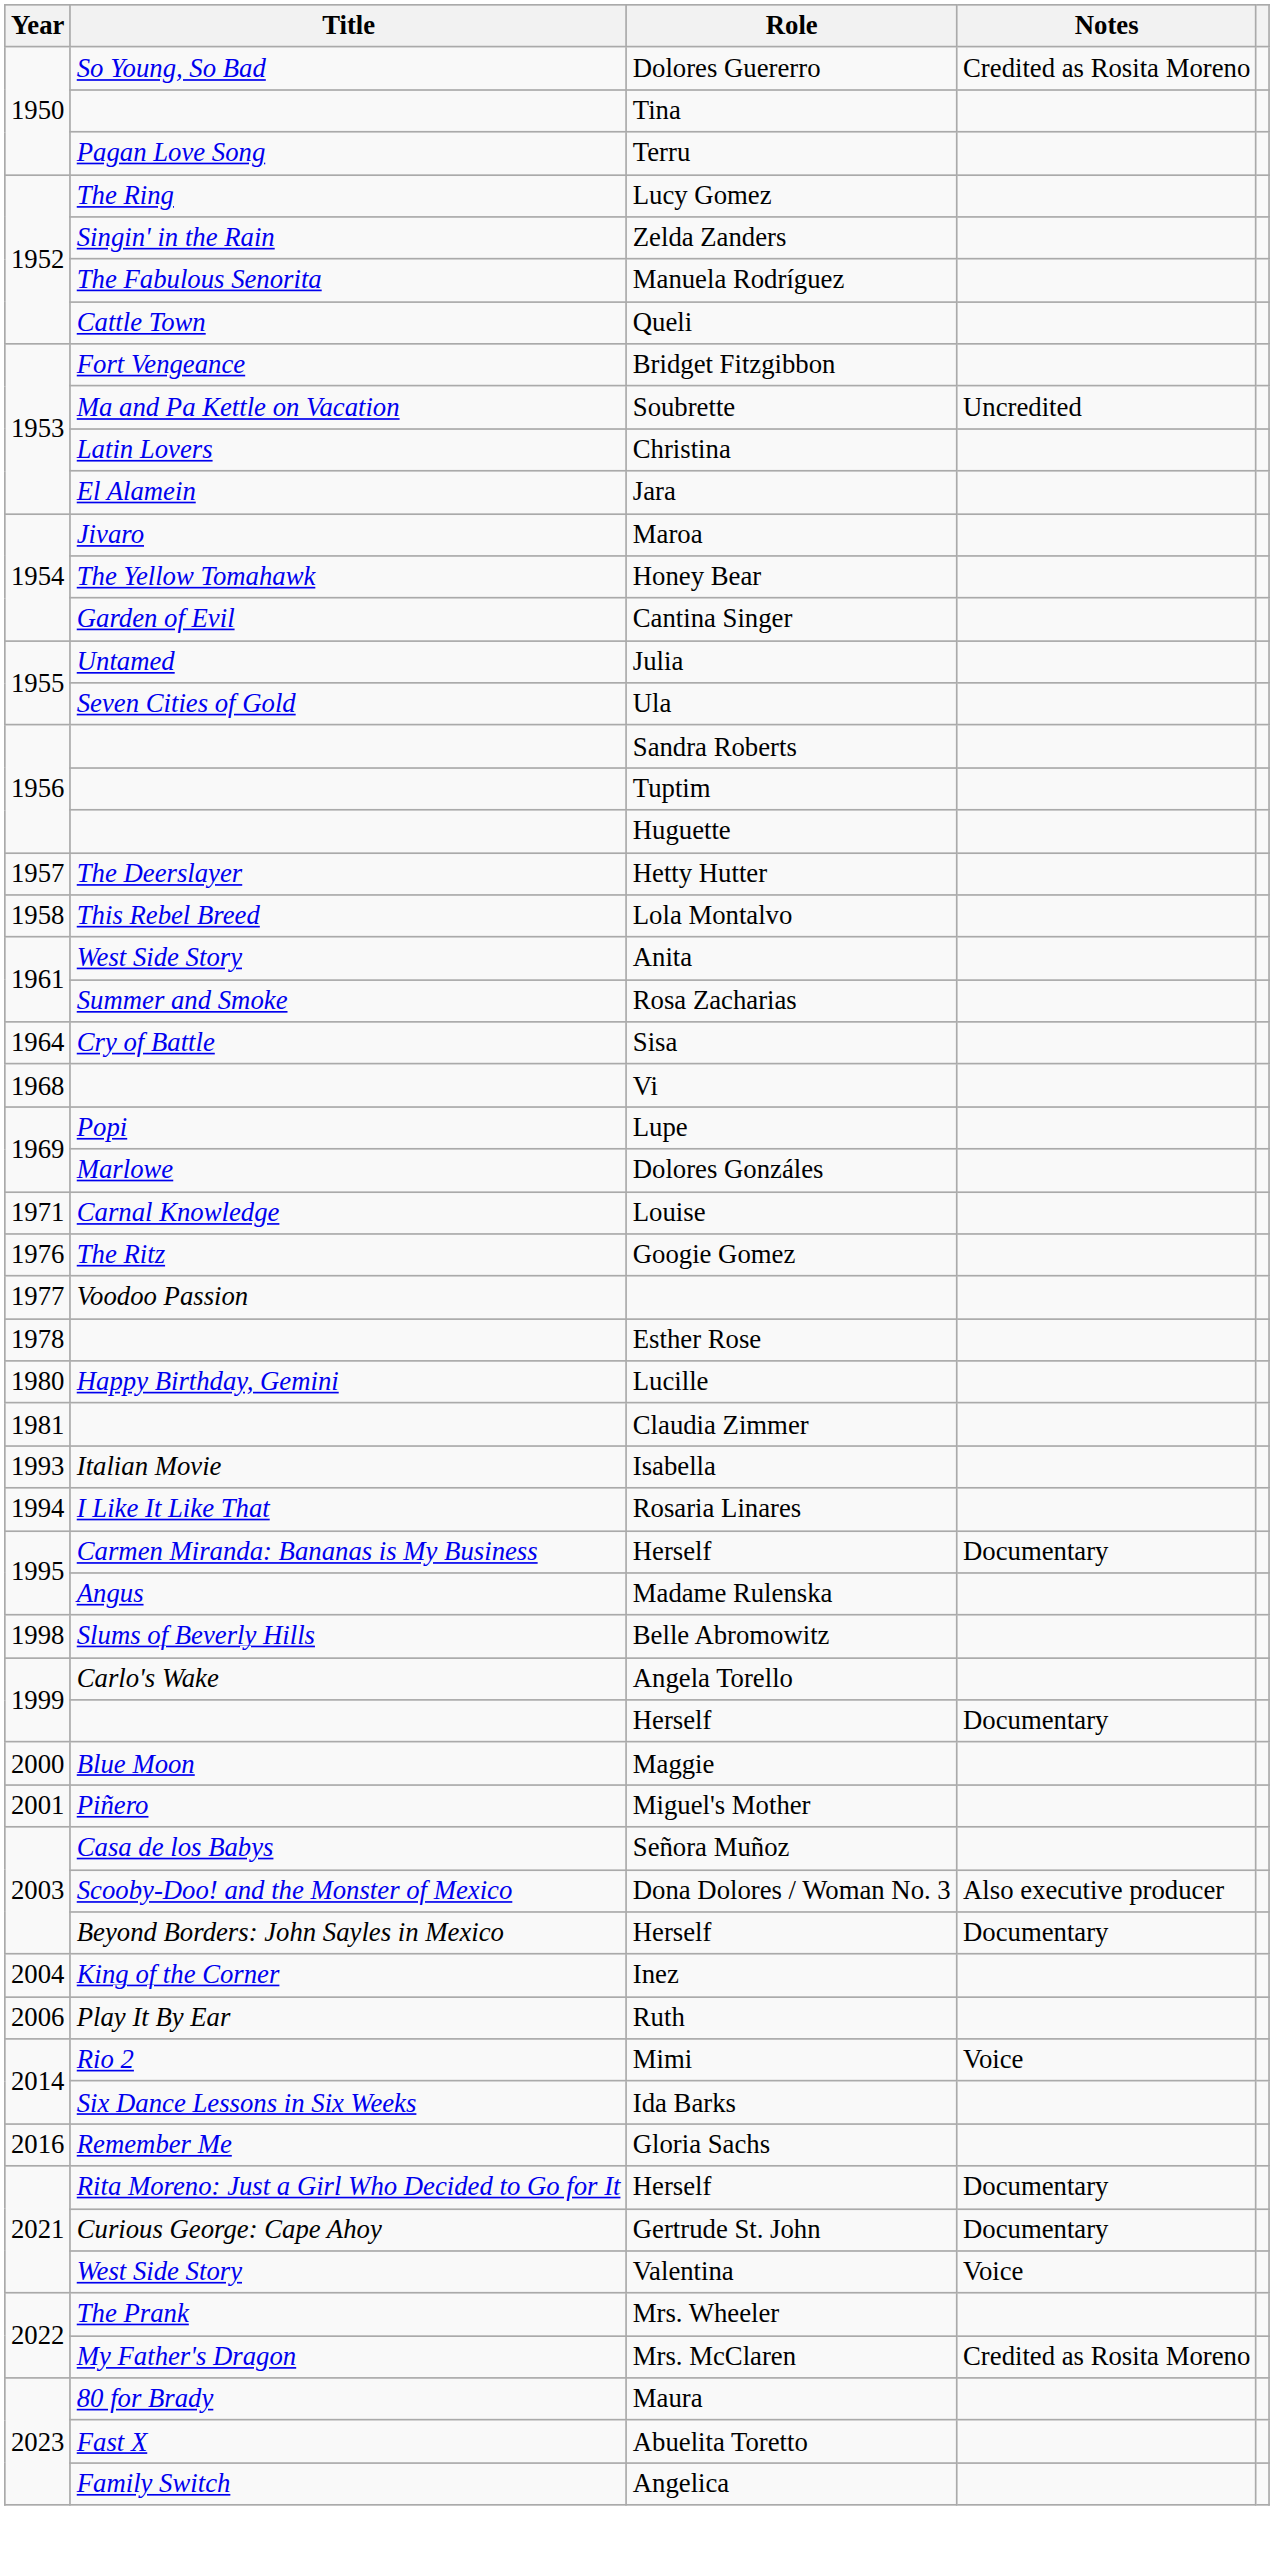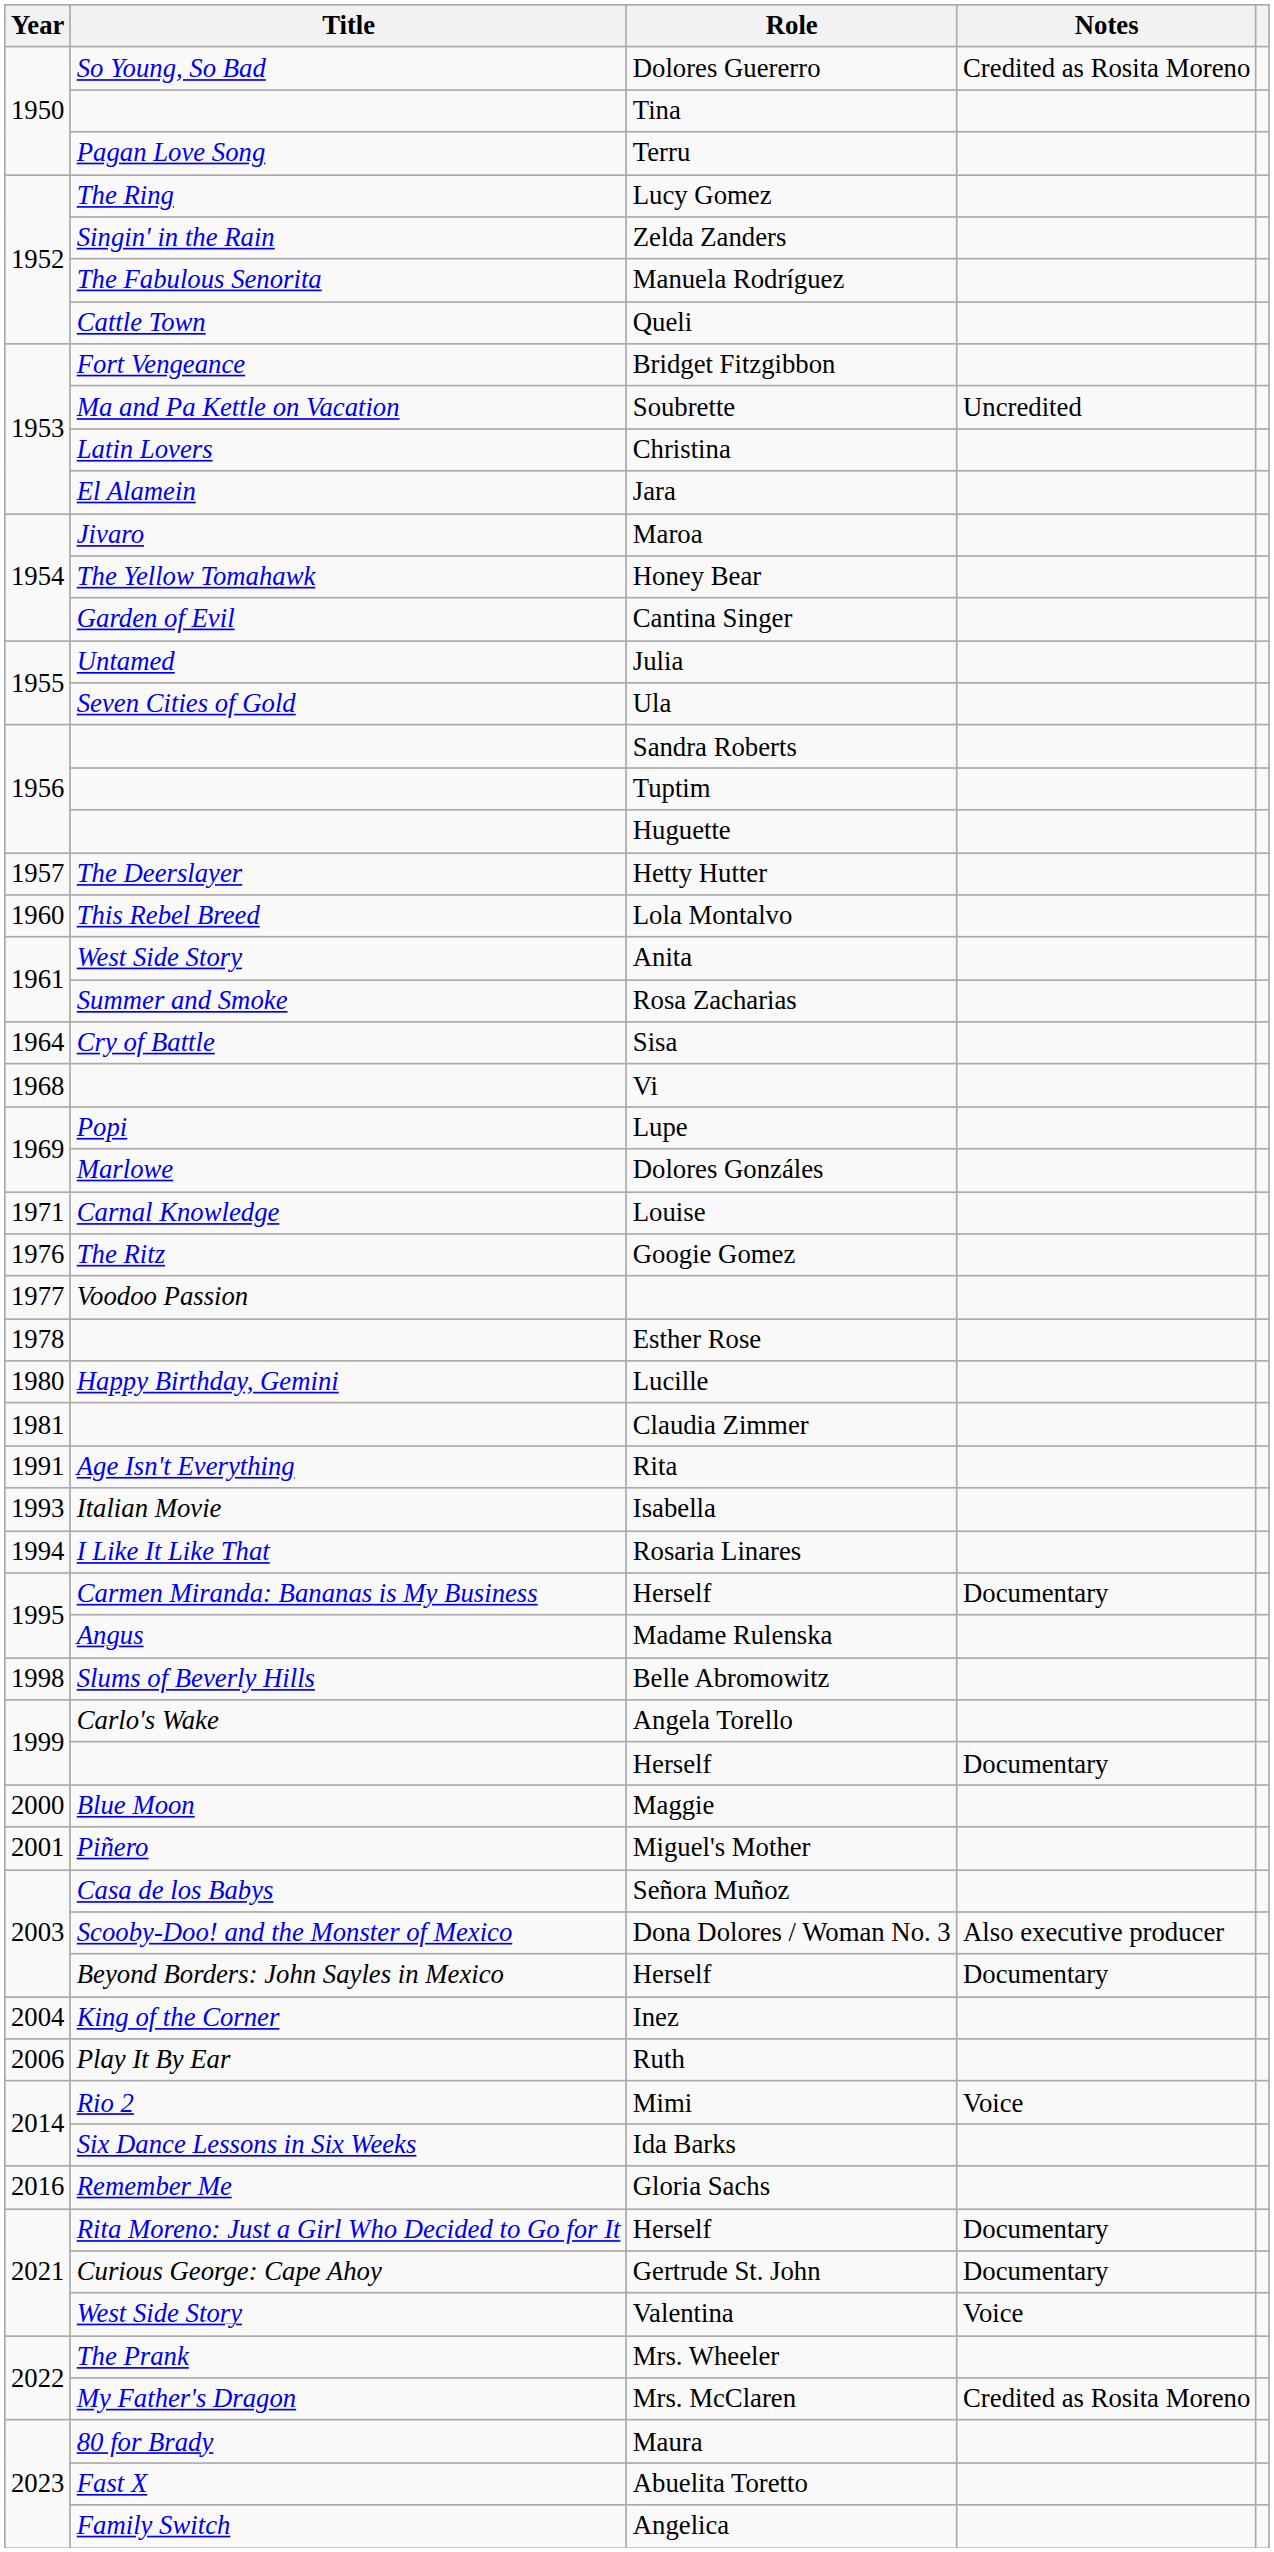Lola Montalvo | Year: 1958 -> 1960
+ row: 1991 | Age Isn't Everything | Rita
